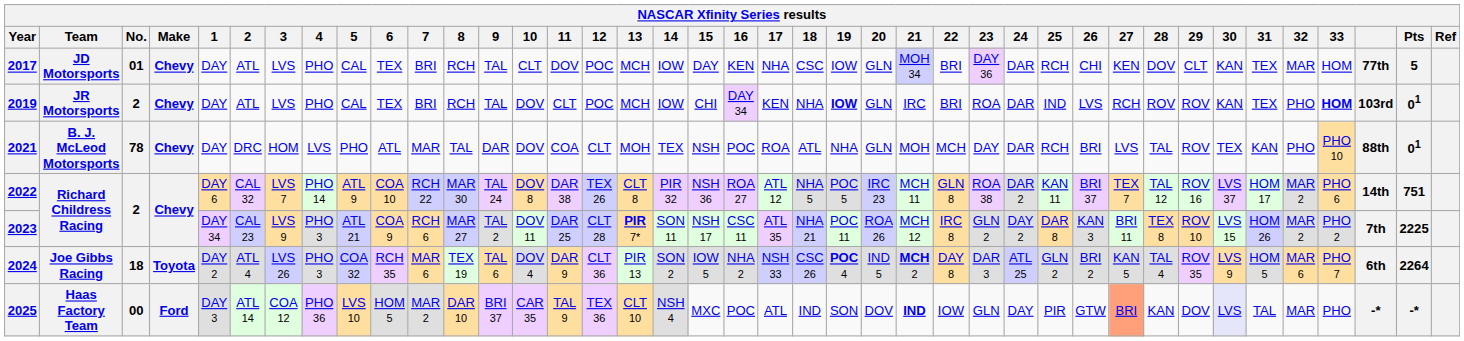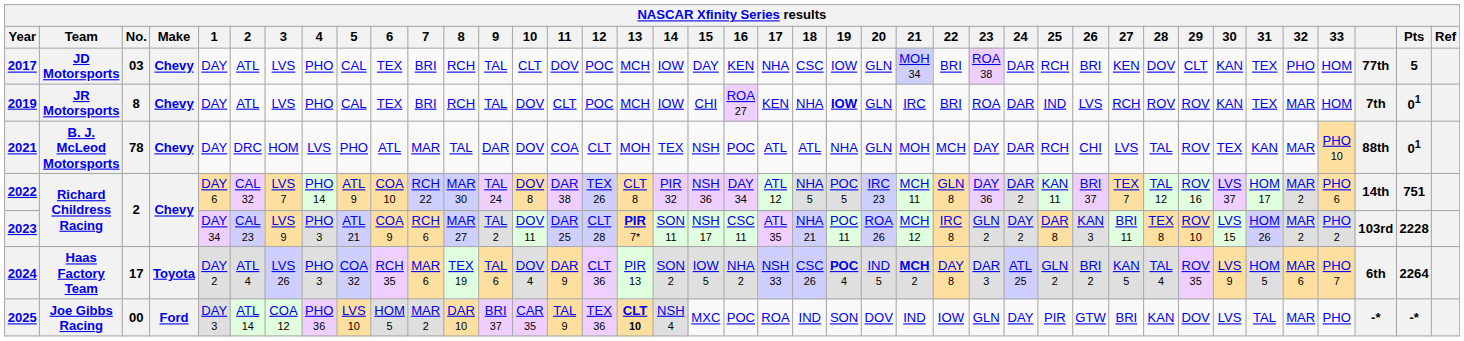2017 | No.: 01 -> 03
2017 | 23: DAY 36 -> ROA 38
2017 | 26: CHI -> BRI
2017 | 32: MAR -> PHO
2019 | No.: 2 -> 8
2019 | 16: DAY 34 -> ROA 27
2019 | 32: PHO -> MAR
2019 | 33: bold -> normal
2019 | column 38: 103rd -> 7th
2021 | 17: ROA -> ATL
2021 | 26: BRI -> CHI
2021 | 32: PHO -> MAR
2022 | 16: ROA 27 -> DAY 34
2022 | 23: ROA 38 -> DAY 36
2023 | column 38: 7th -> 103rd
2023 | Pts: 2225 -> 2228
2024 | Team: Joe Gibbs Racing -> Haas Factory Team
2024 | No.: 18 -> 17
2025 | Team: Haas Factory Team -> Joe Gibbs Racing
2025 | 13: normal -> bold
2025 | 17: ATL -> ROA
2025 | 21: bold -> normal
2025 | 27: lightsalmon background -> no background
2025 | 30: lavender background -> no background
